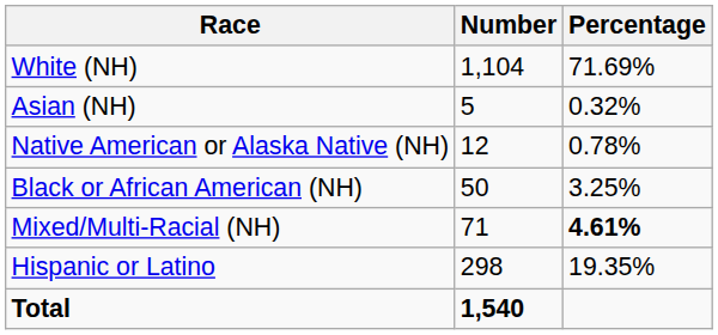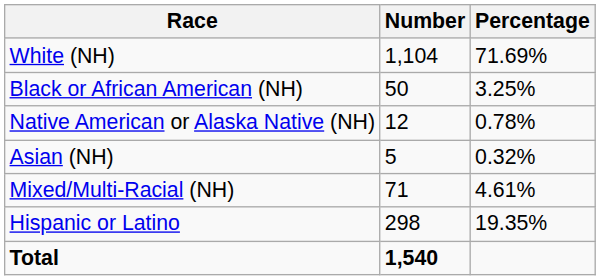rows swapped: Black or African American (NH) <-> Asian (NH)
Mixed/Multi-Racial (NH) | Percentage: bold -> normal
